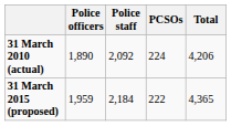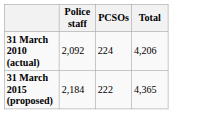- column: Police officers | 1,890 | 1,959
